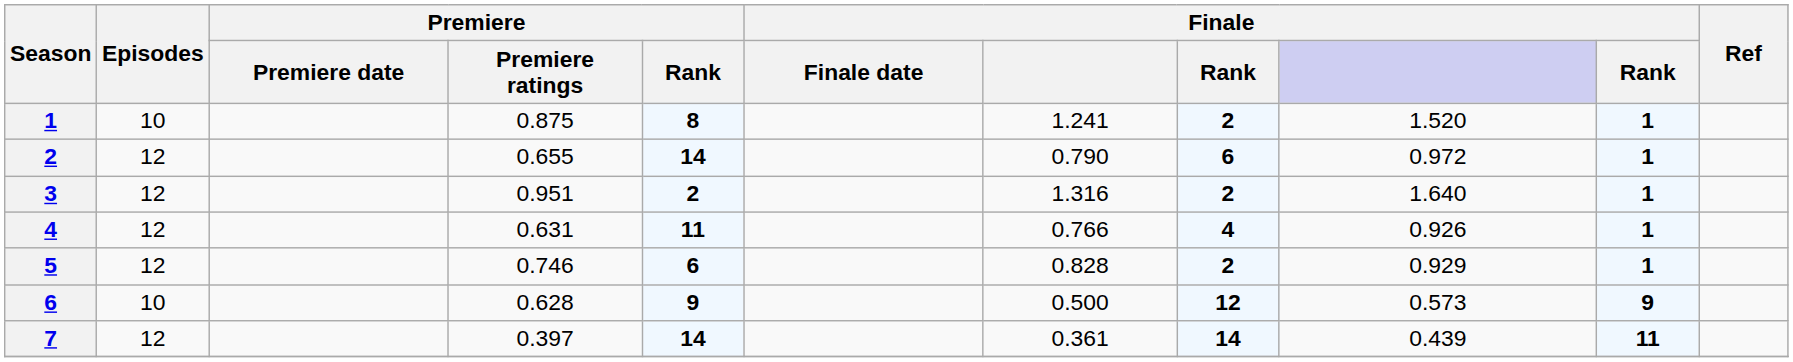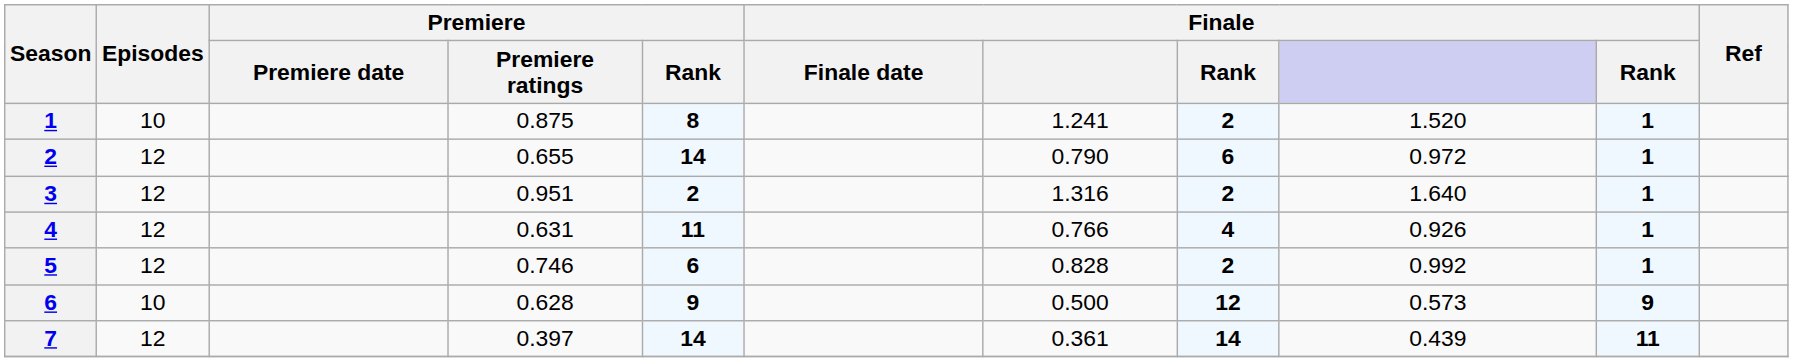5 | column 9: 0.929 -> 0.992
